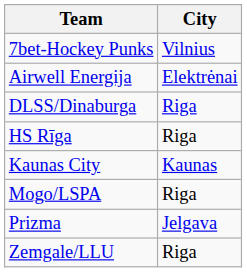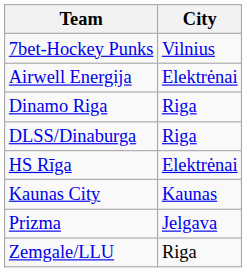+ row: Dinamo Riga | Riga
HS Rīga | City: Riga -> Elektrėnai
- row: Mogo/LSPA | Riga
